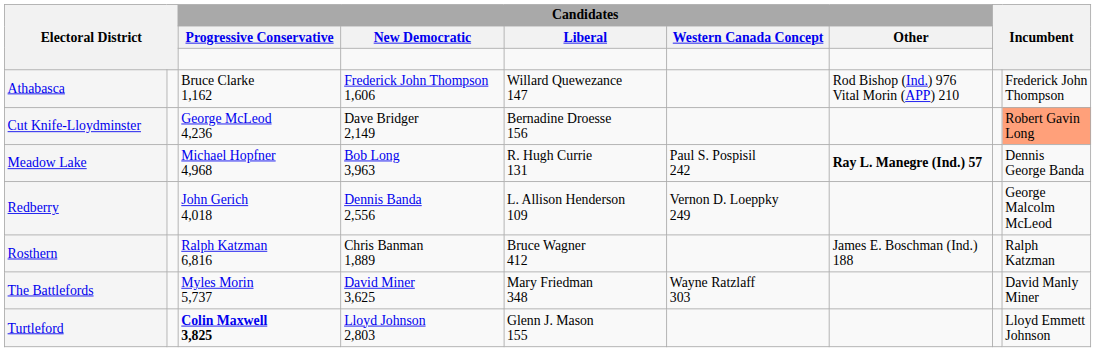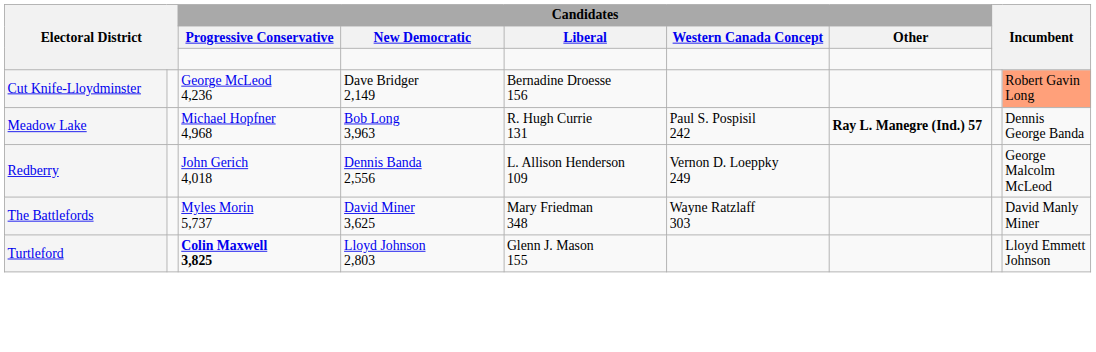- row: Athabasca | Bruce Clarke 1,162 | Frederick John Thompson 1,606 | Willard Quewezance 147 | Rod Bishop (Ind.) 976 Vital Morin (APP) 210 | Frederick John Thompson
- row: Rosthern | Ralph Katzman 6,816 | Chris Banman 1,889 | Bruce Wagner 412 | James E. Boschman (Ind.) 188 | Ralph Katzman
